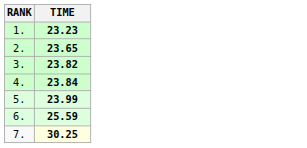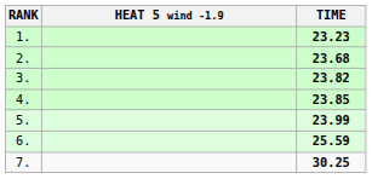+ column: HEAT 5 wind -1.9
2. | TIME: 23.65 -> 23.68
4. | TIME: 23.84 -> 23.85
7. | TIME: lightyellow background -> no background
